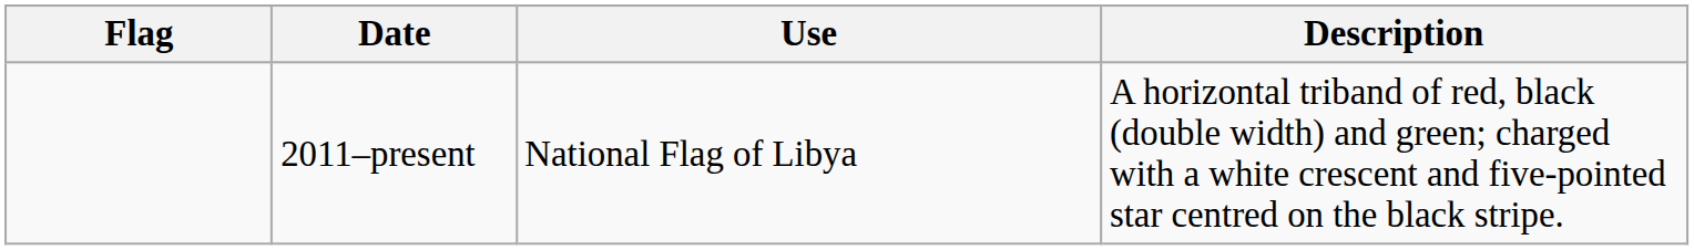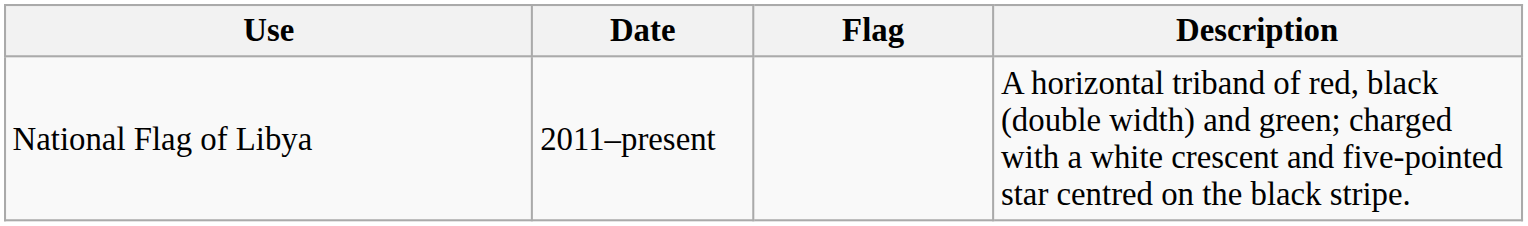columns swapped: Flag <-> Use
